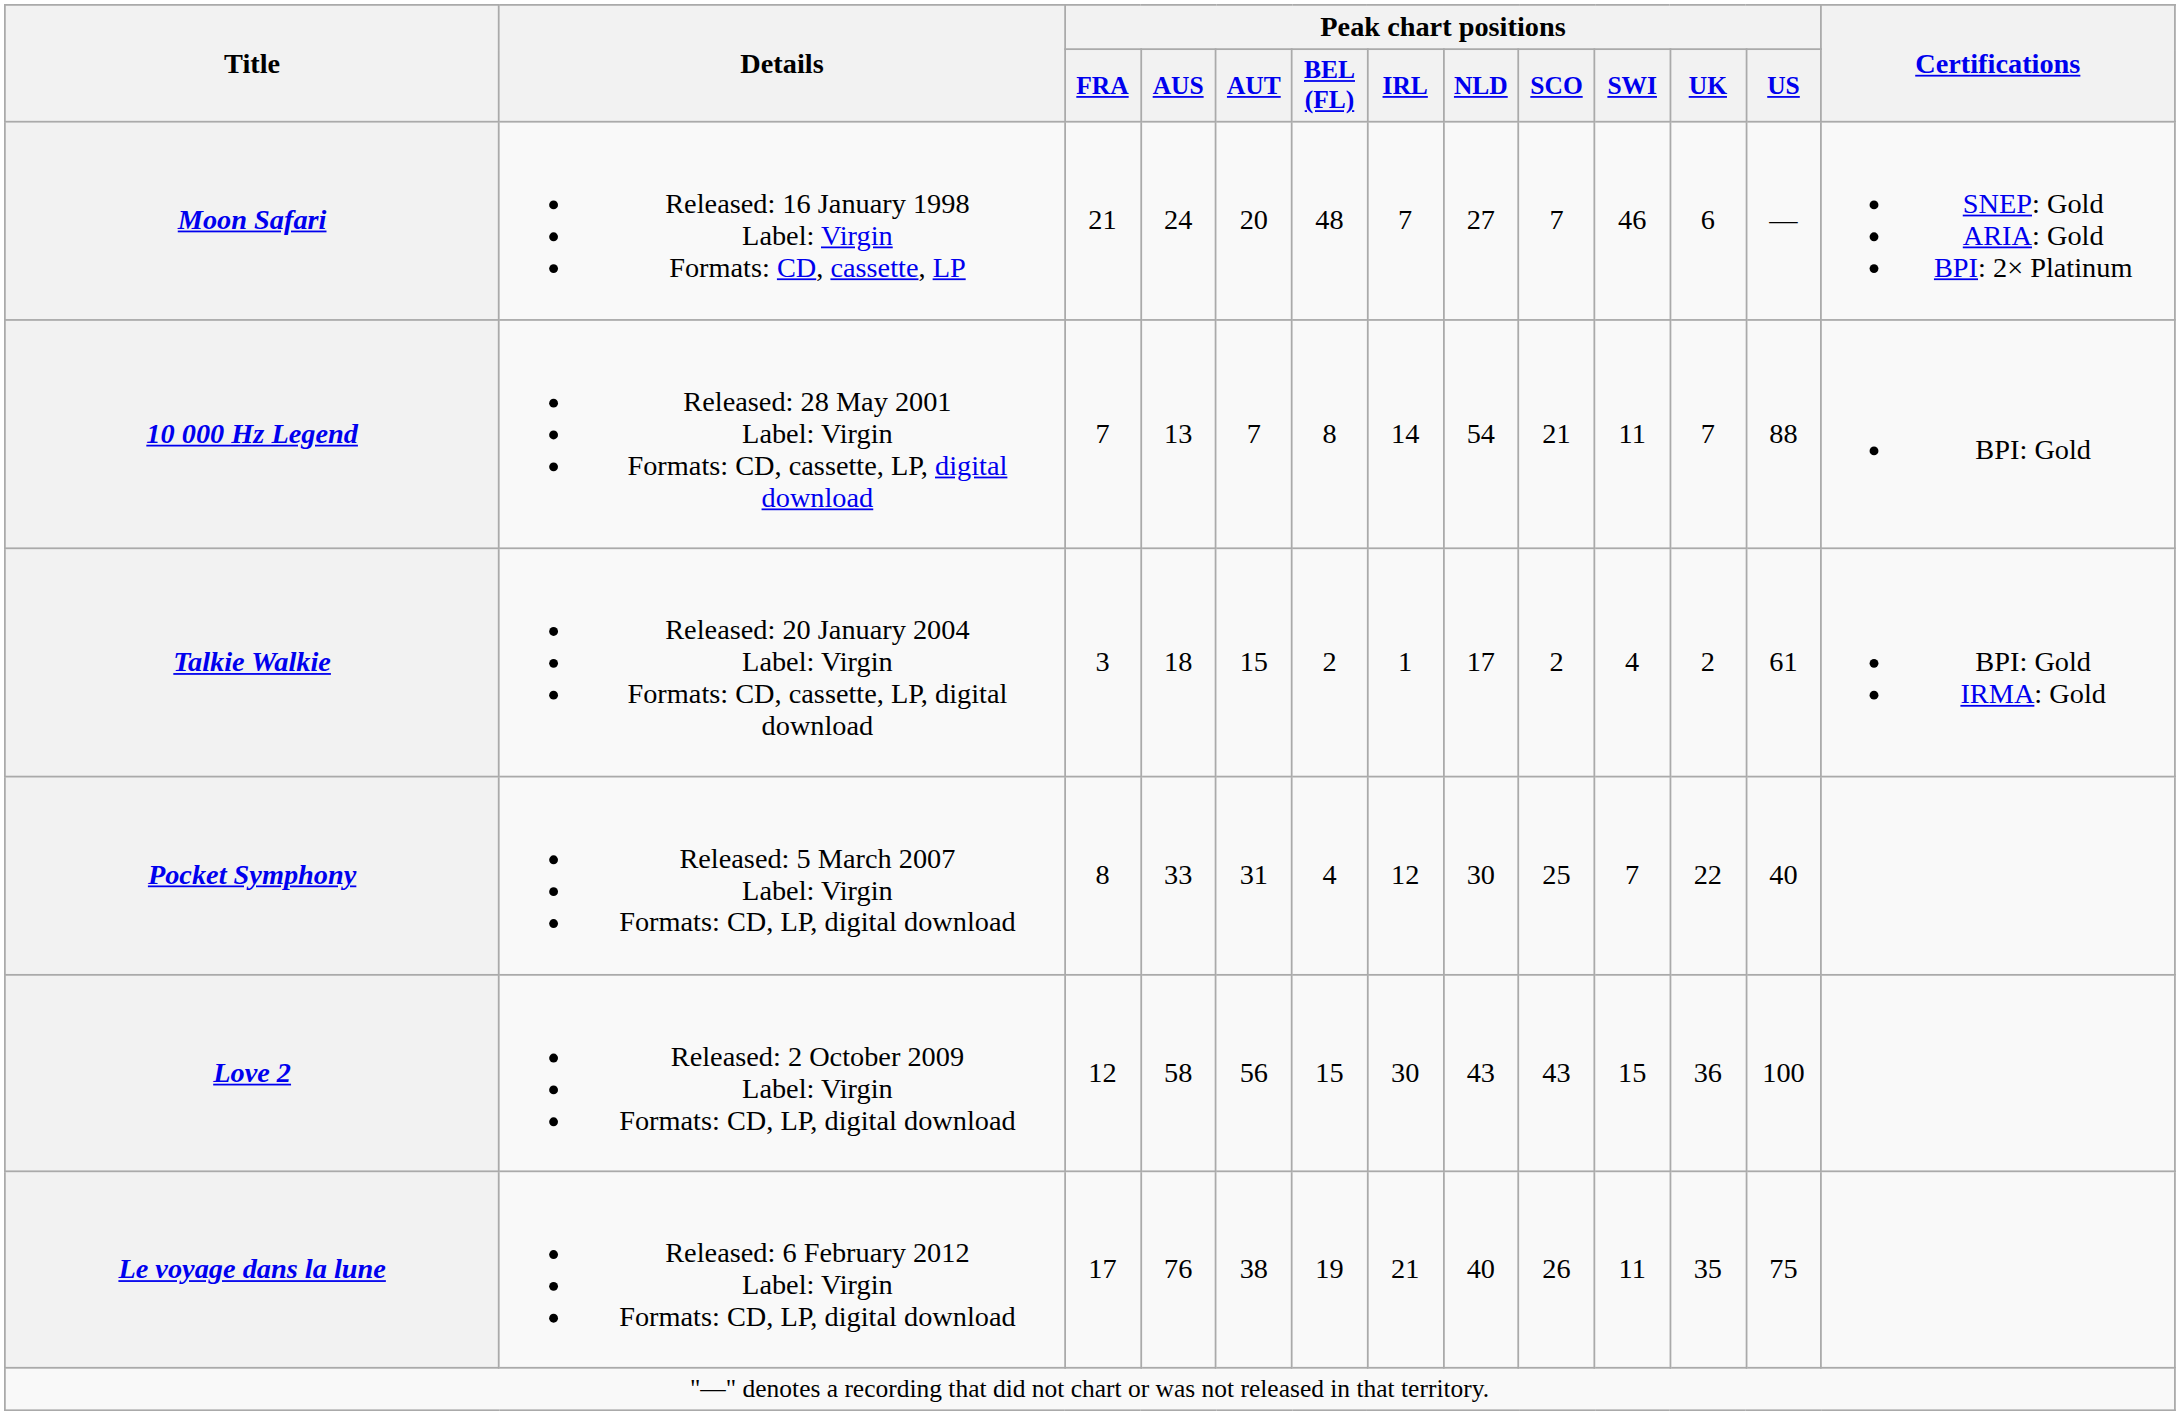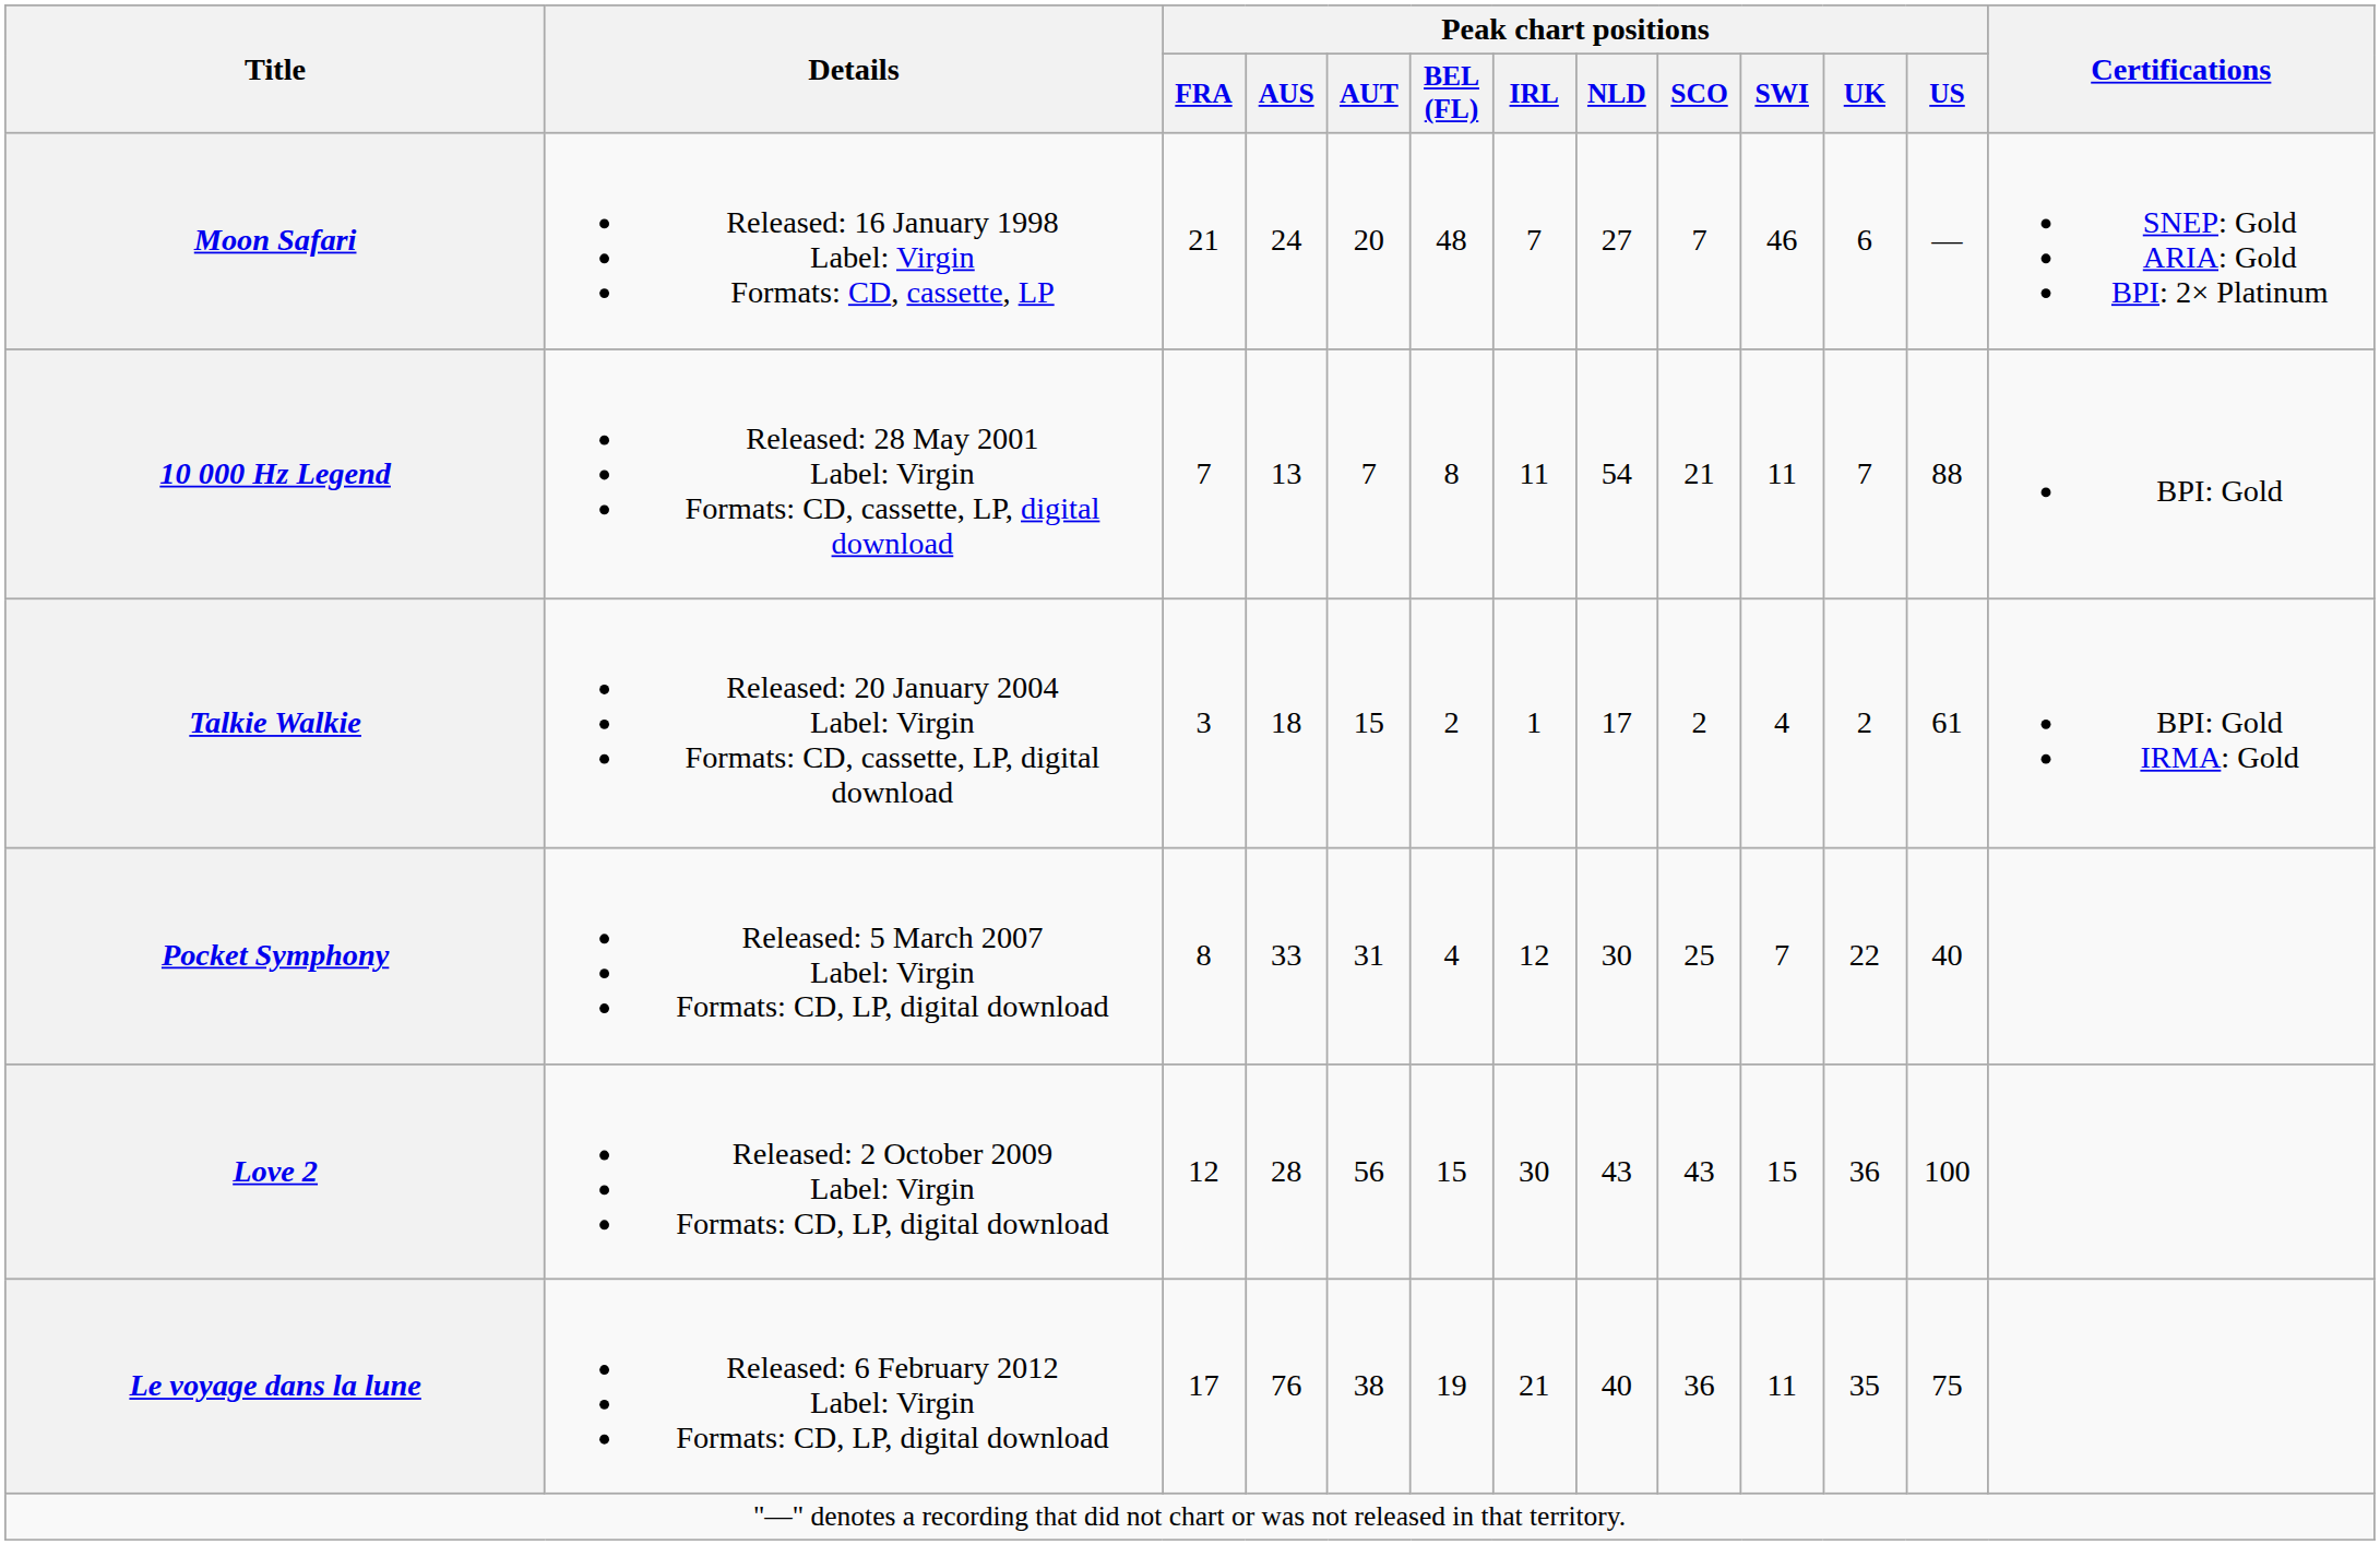10 000 Hz Legend | Peak chart positions / IRL: 14 -> 11
Love 2 | Peak chart positions / AUS: 58 -> 28
Le voyage dans la lune | Peak chart positions / SCO: 26 -> 36
